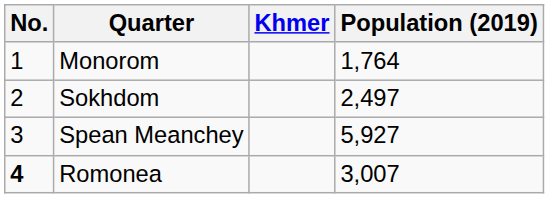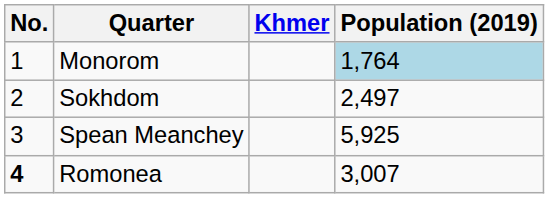Monorom | Population (2019): no background -> lightblue background
Spean Meanchey | Population (2019): 5,927 -> 5,925
